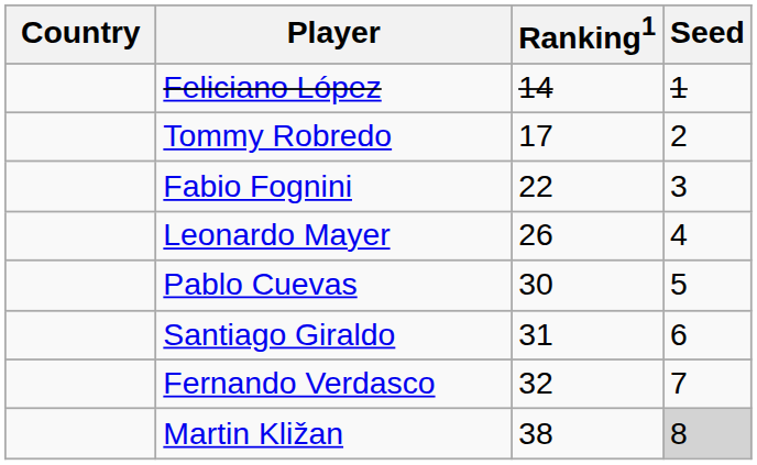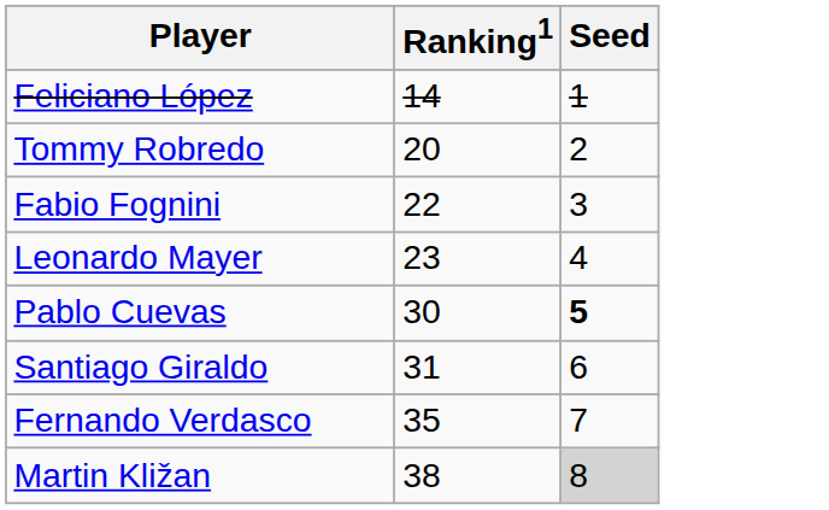- column: Country
Tommy Robredo | Ranking1: 17 -> 20
Leonardo Mayer | Ranking1: 26 -> 23
Pablo Cuevas | Seed: normal -> bold
Fernando Verdasco | Ranking1: 32 -> 35
